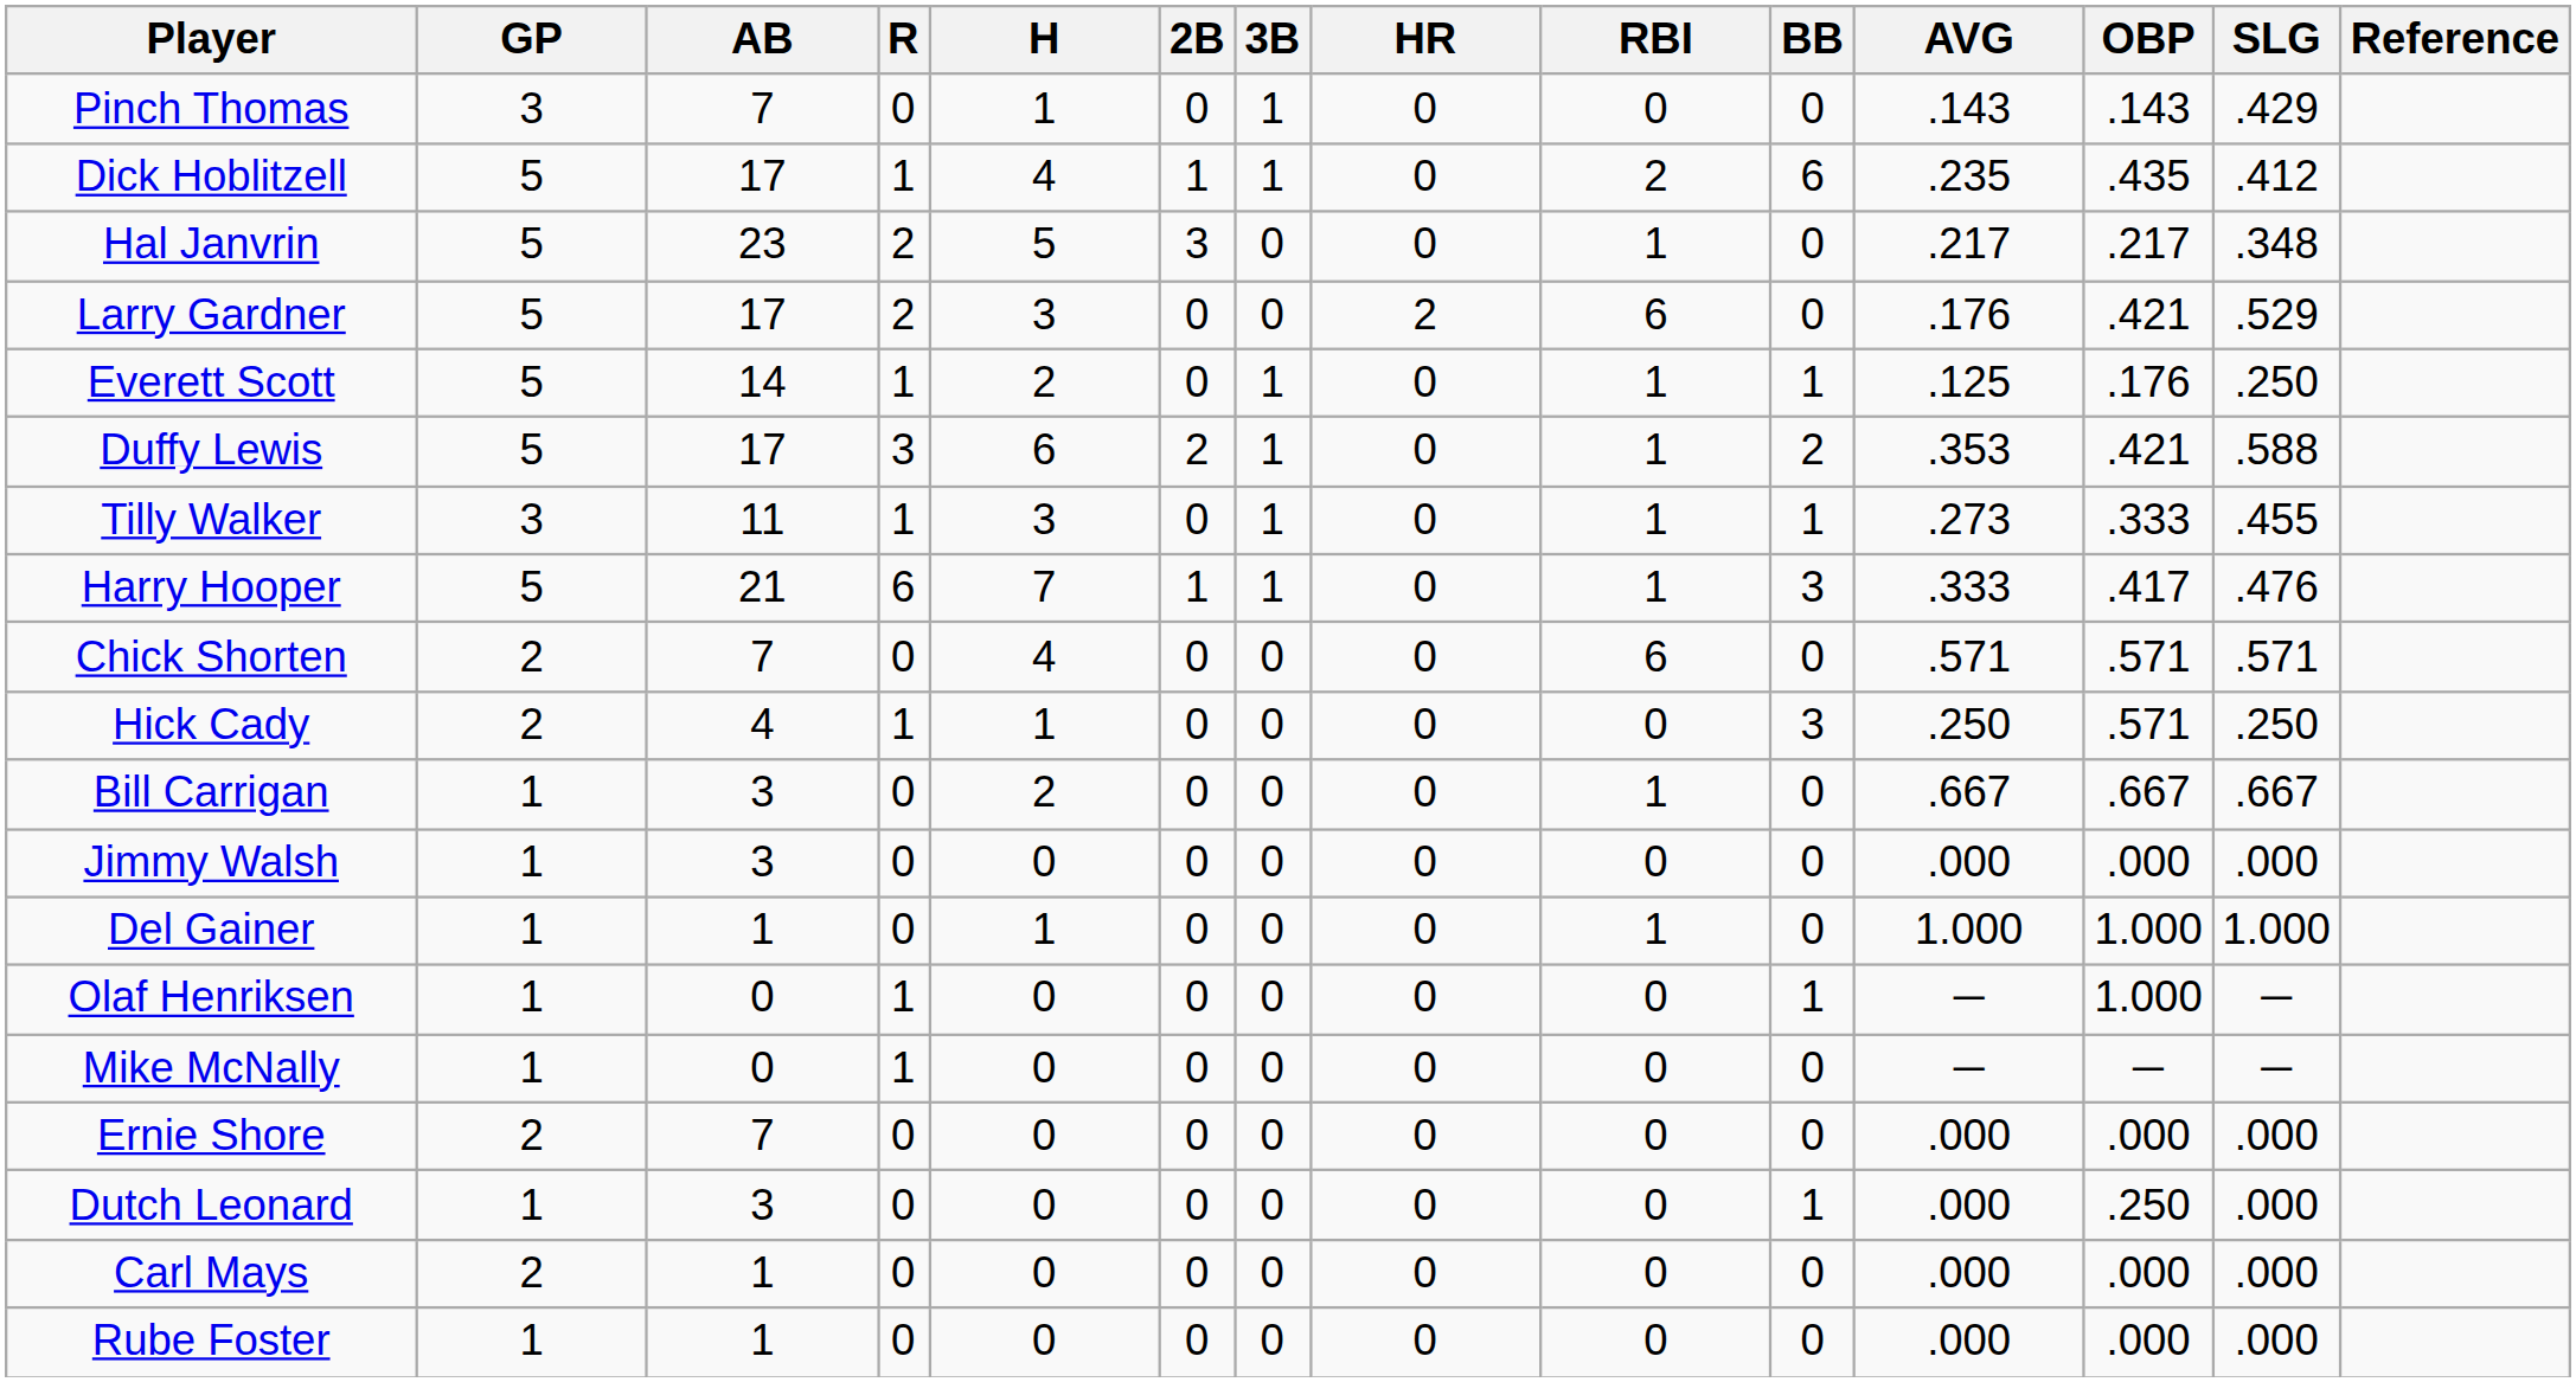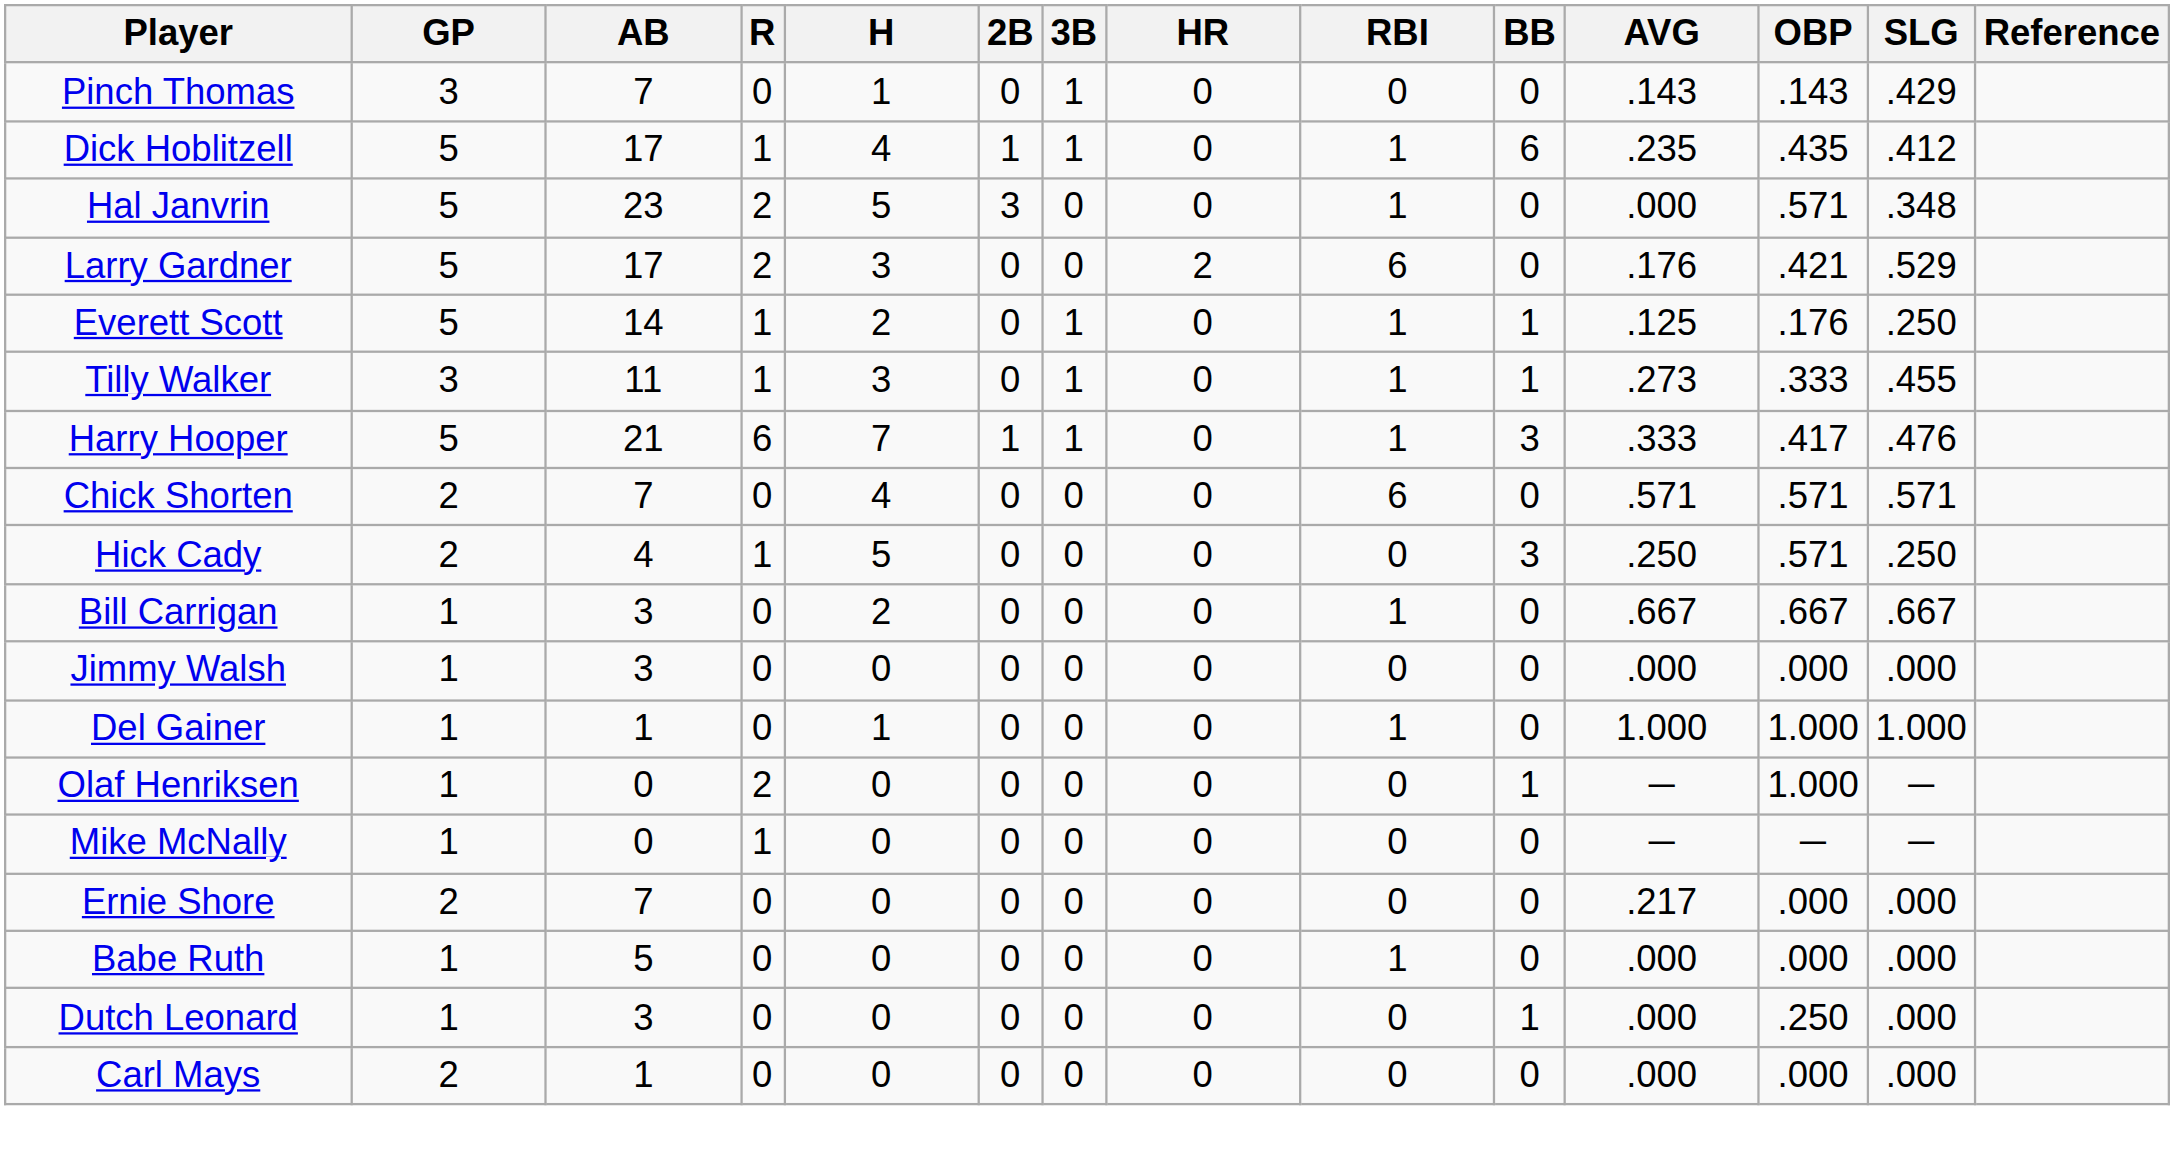Dick Hoblitzell | RBI: 2 -> 1
Hal Janvrin | AVG: .217 -> .000
Hal Janvrin | OBP: .217 -> .571
- row: Duffy Lewis | 5 | 17 | 3 | 6 | 2 | 1 | 0 | 1 | 2 | .353 | .421 | .588
Hick Cady | H: 1 -> 5
Olaf Henriksen | R: 1 -> 2
Ernie Shore | AVG: .000 -> .217
+ row: Babe Ruth | 1 | 5 | 0 | 0 | 0 | 0 | 0 | 1 | 0 | .000 | .000 | .000
- row: Rube Foster | 1 | 1 | 0 | 0 | 0 | 0 | 0 | 0 | 0 | .000 | .000 | .000
